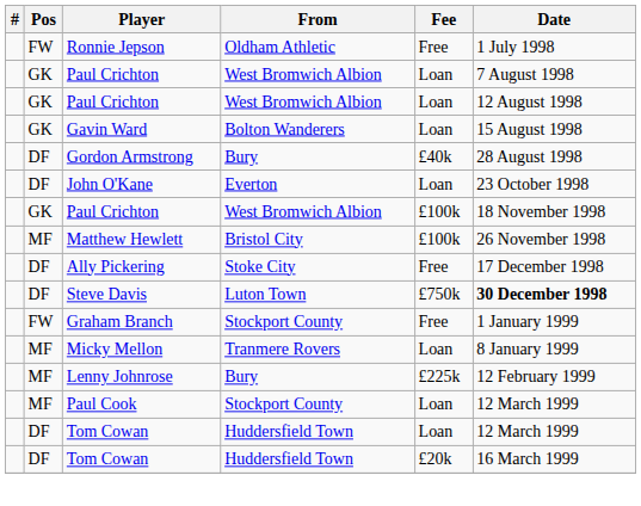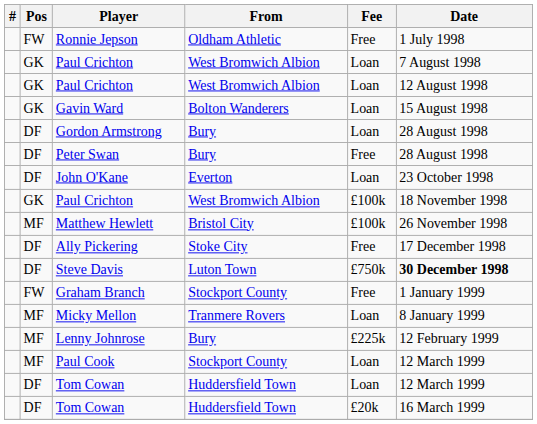Gordon Armstrong | Fee: £40k -> Loan
+ row: DF | Peter Swan | Bury | Free | 28 August 1998
